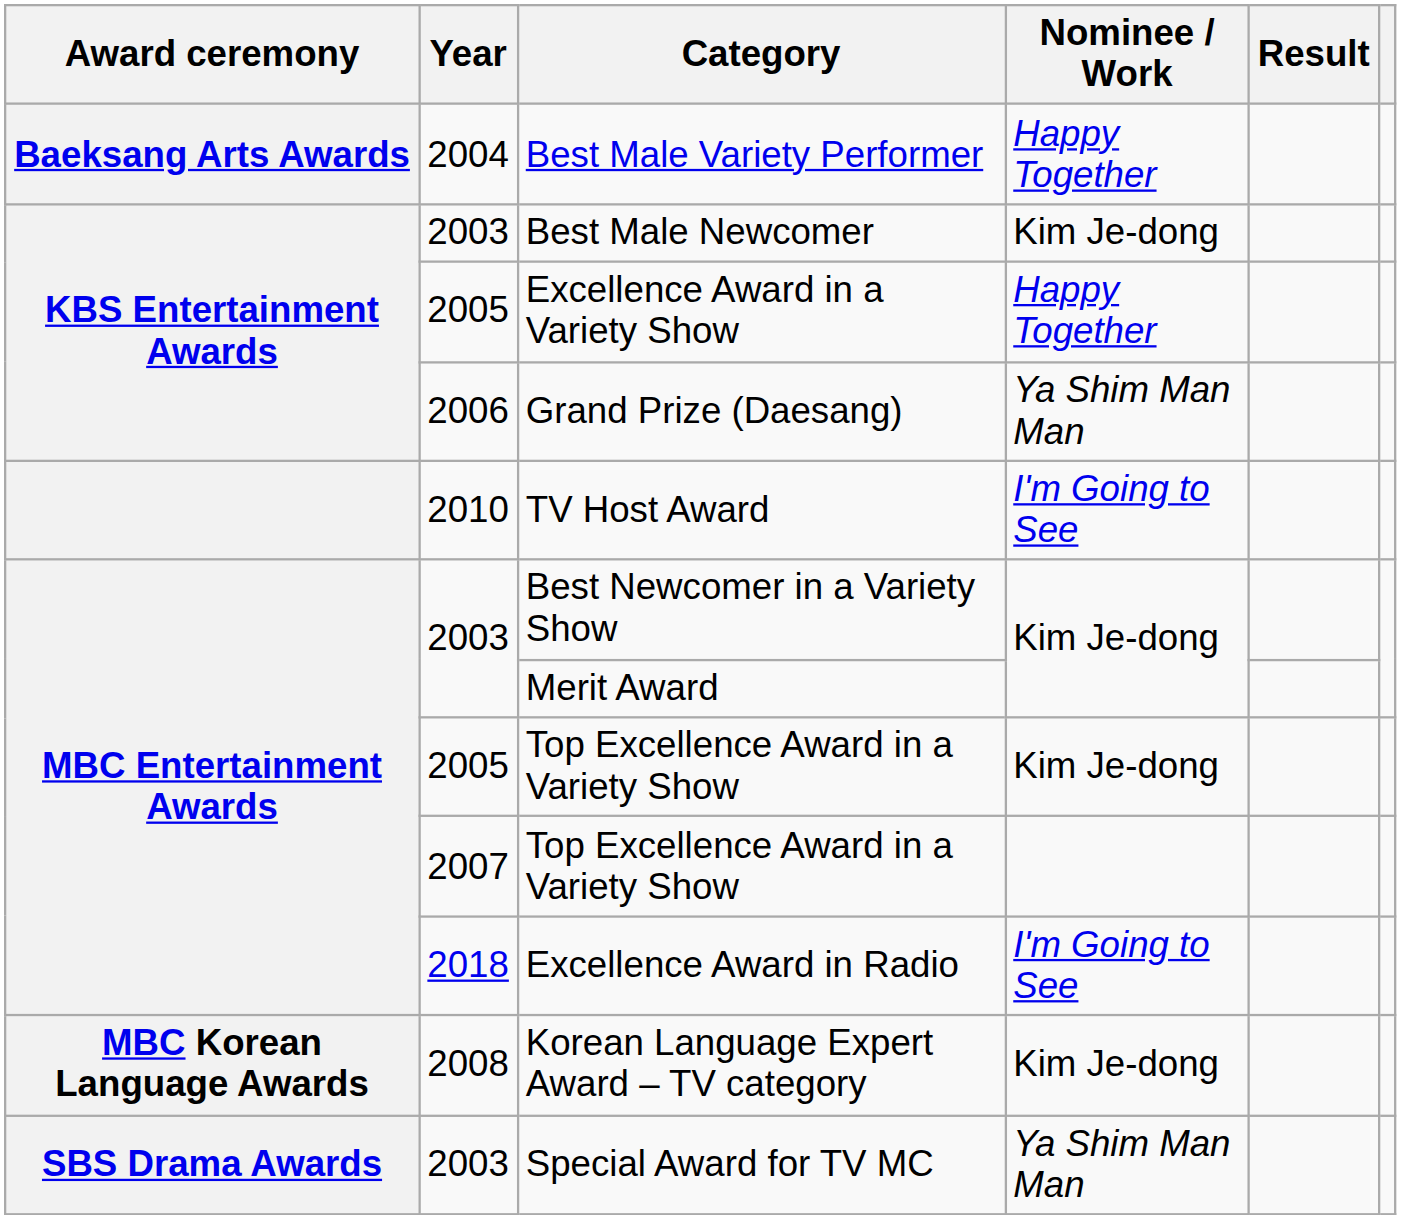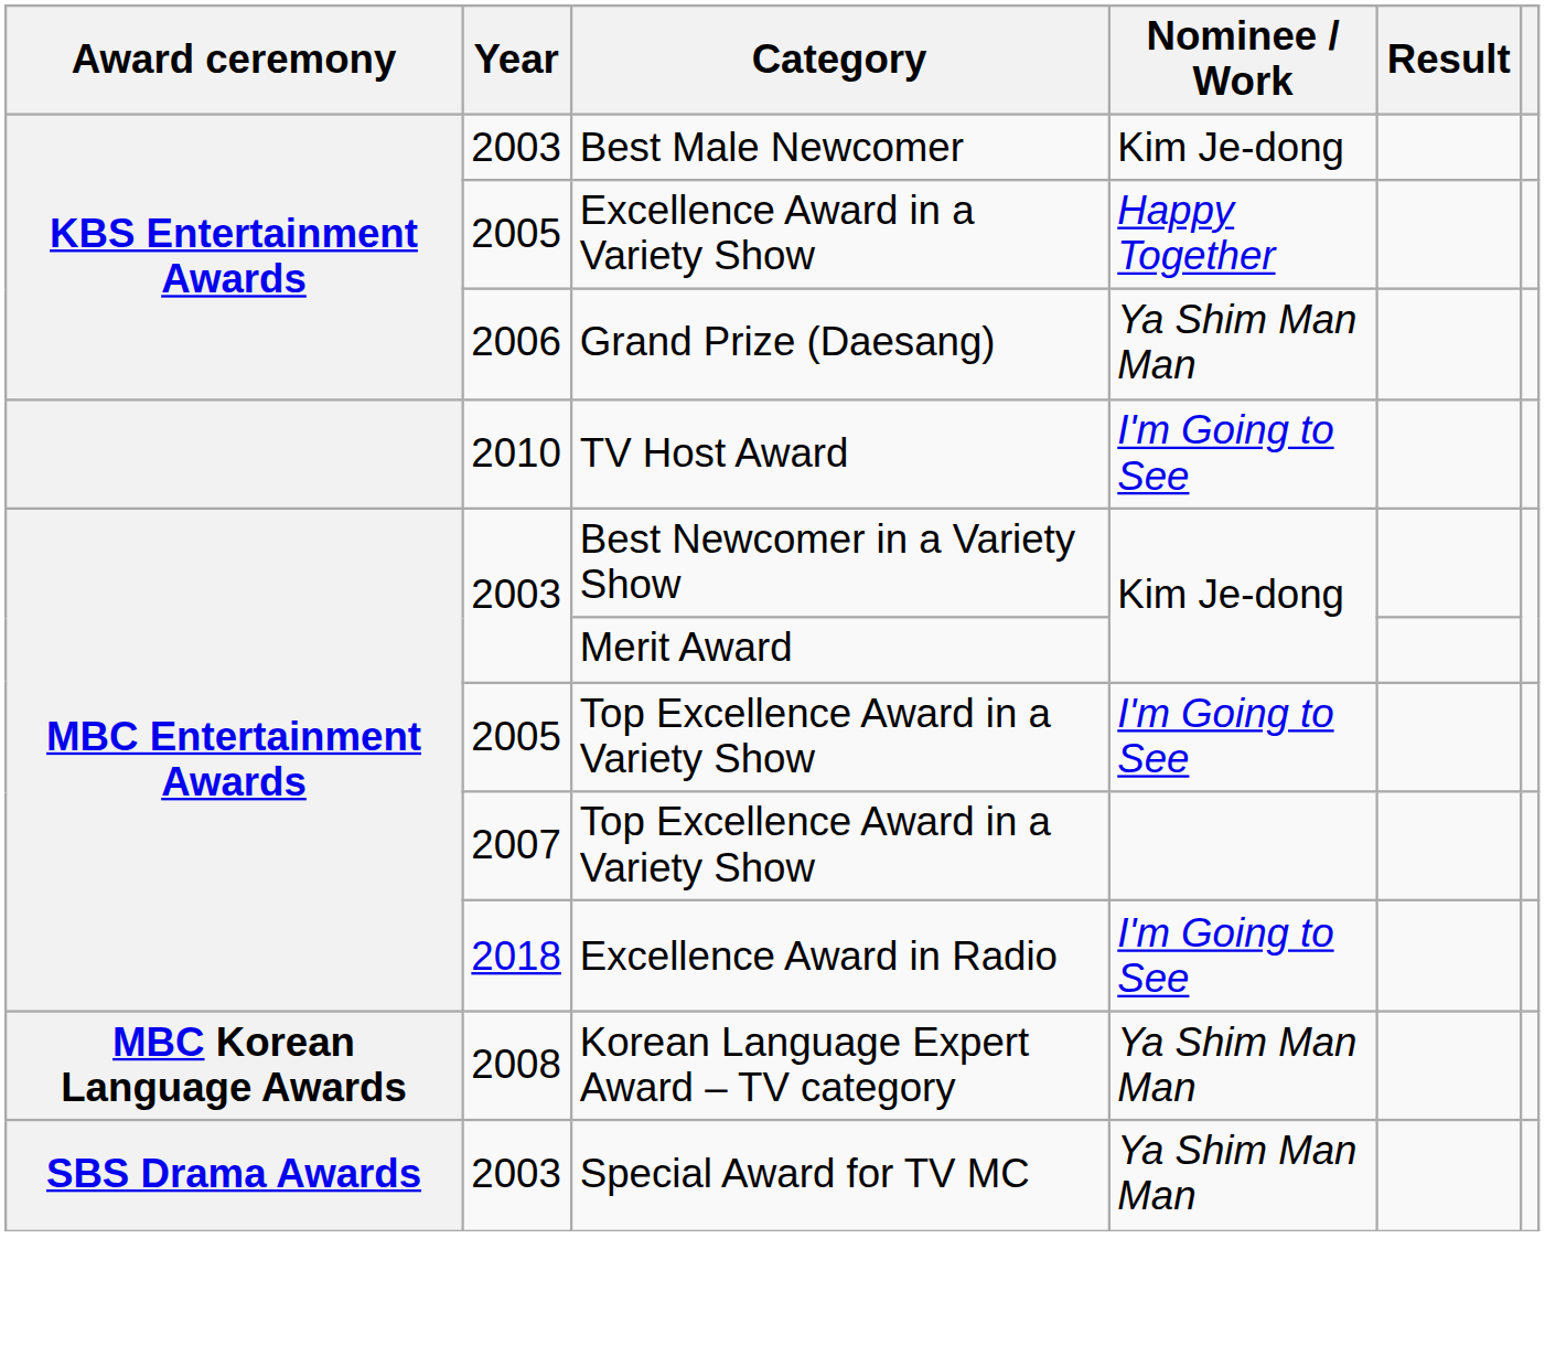- row: Baeksang Arts Awards | 2004 | Best Male Variety Performer | Happy Together
2005 / Top Excellence Award in a Variety Show | Nominee / Work: Kim Je-dong -> I'm Going to See
Korean Language Expert Award – TV category | Nominee / Work: Kim Je-dong -> Ya Shim Man Man
